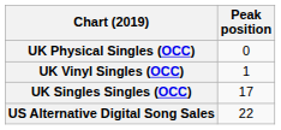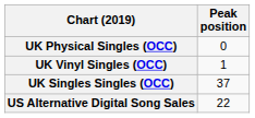UK Singles Singles (OCC) | Peak position: 17 -> 37
